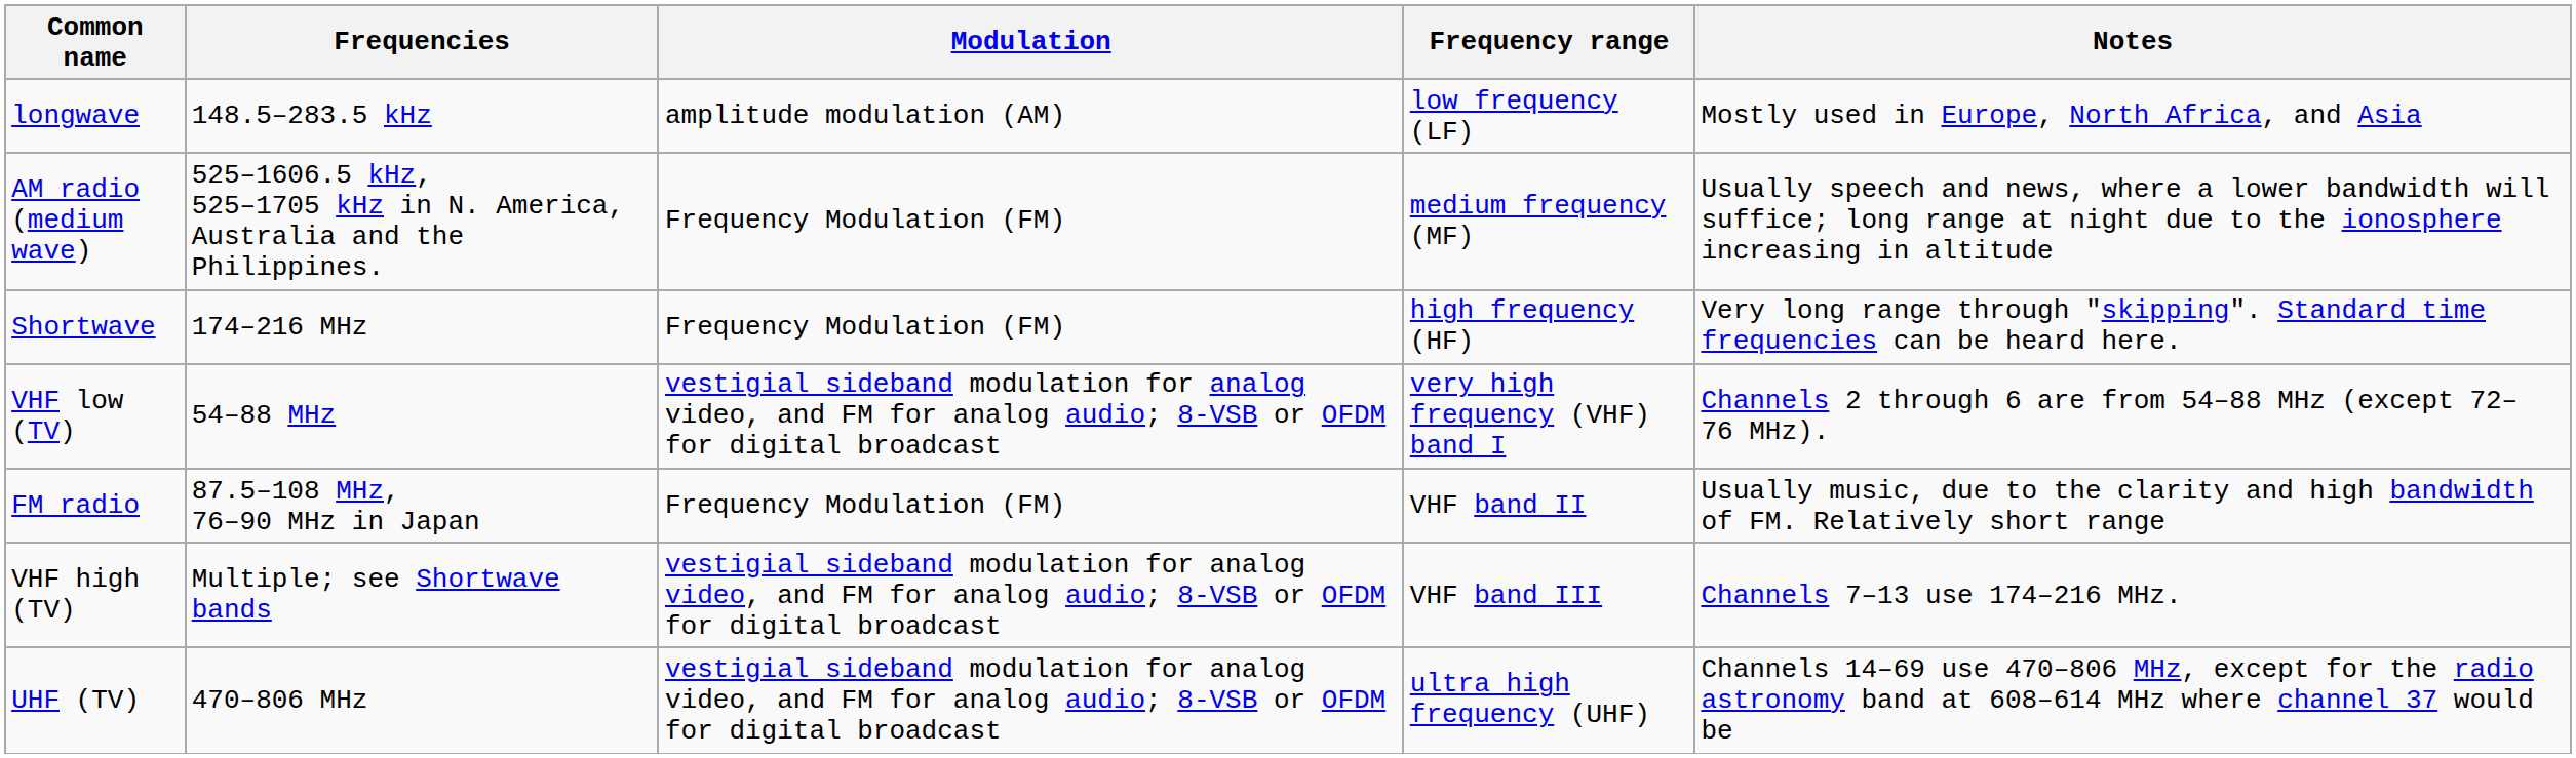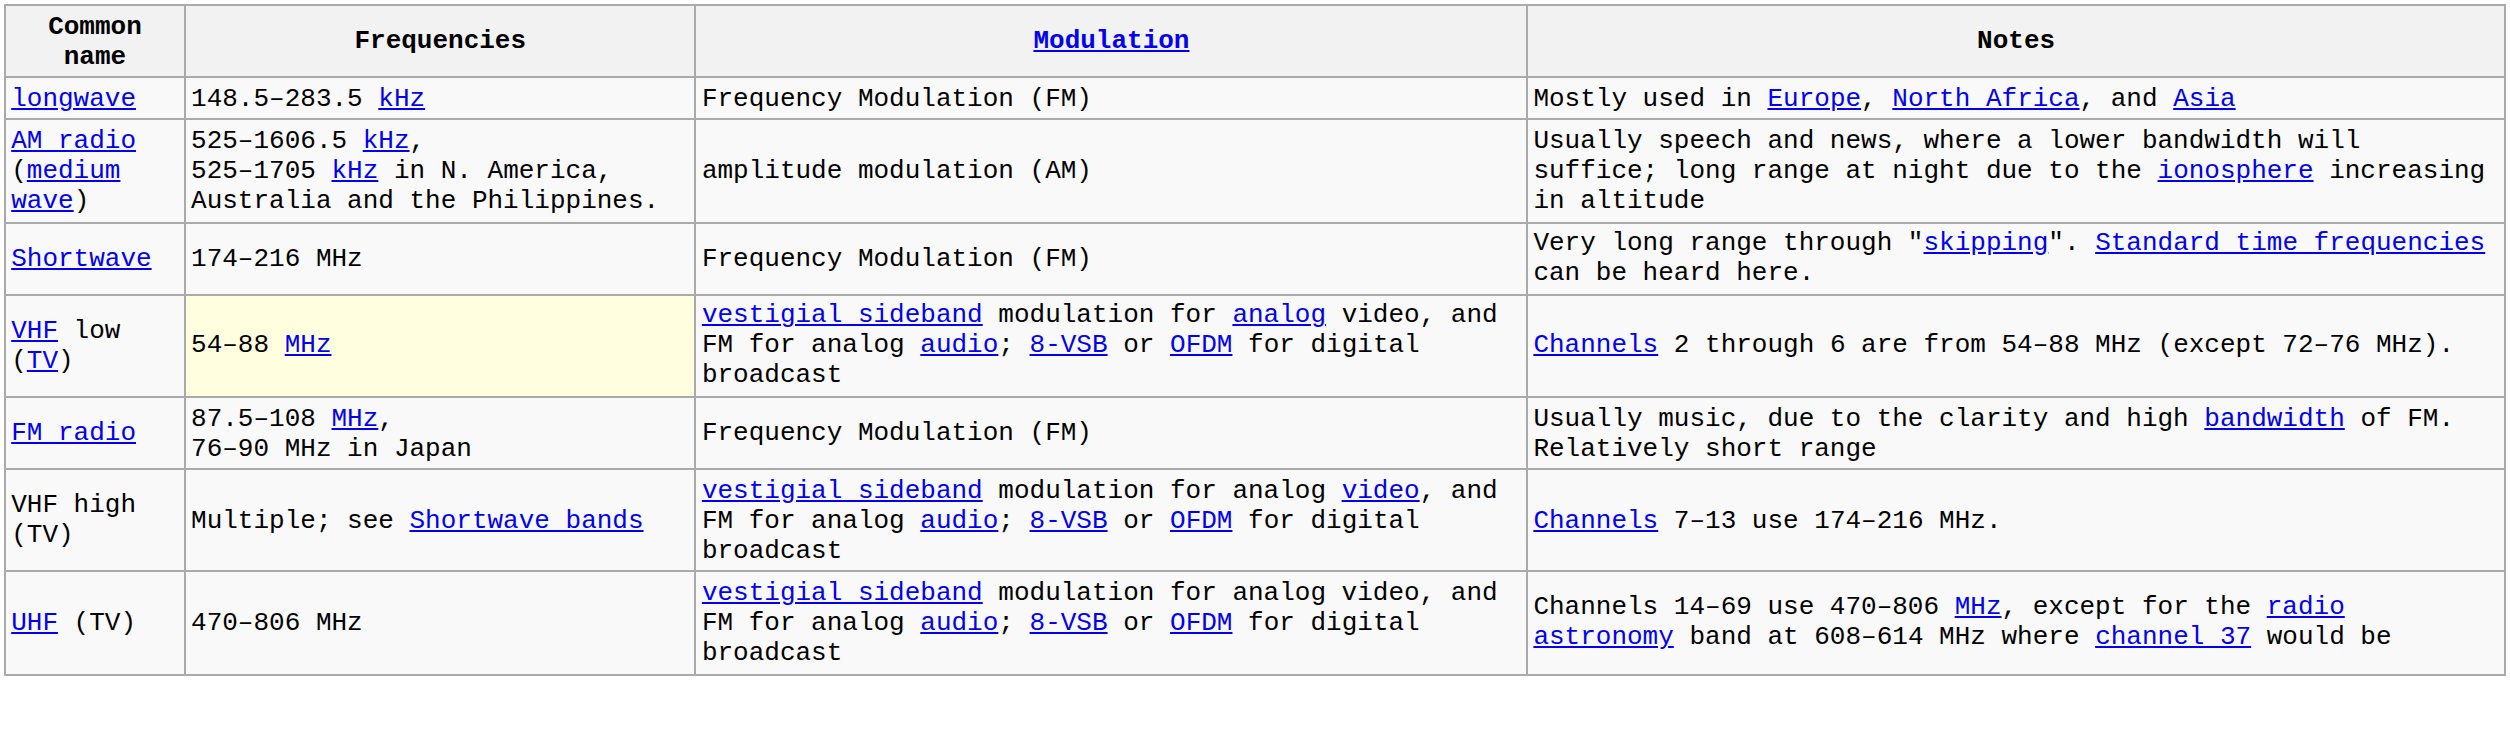- column: Frequency range | low frequency (LF) | medium frequency (MF) | high frequency (HF) | very high frequency (VHF) band I | VHF band II | VHF band III | ultra high frequency (UHF)
longwave | Modulation: amplitude modulation (AM) -> Frequency Modulation (FM)
AM radio (medium wave) | Modulation: Frequency Modulation (FM) -> amplitude modulation (AM)
VHF low (TV) | Frequencies: no background -> lightyellow background
